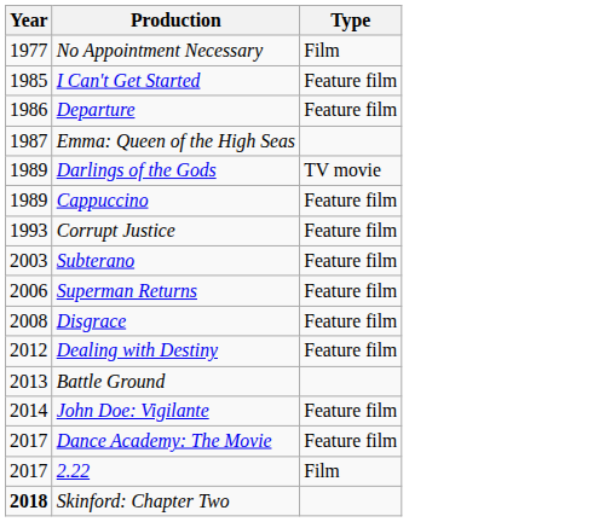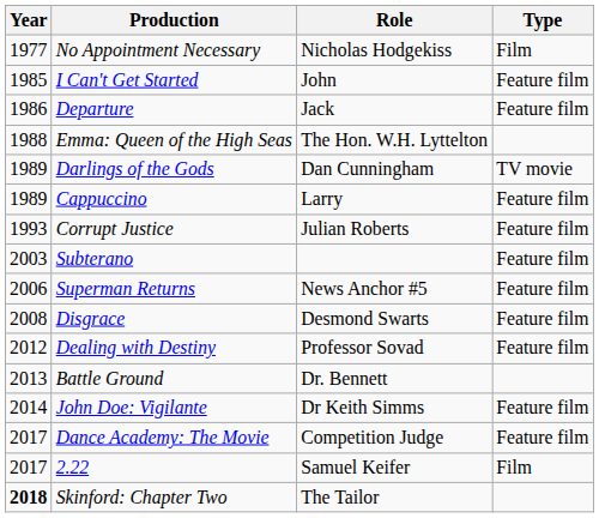+ column: Role | Nicholas Hodgekiss | John | Jack | The Hon. W.H. Lyttelton | Dan Cunningham | Larry | Julian Roberts | News Anchor #5 | Desmond Swarts | Professor Sovad | Dr. Bennett | Dr Keith Simms | Competition Judge | Samuel Keifer | The Tailor
Emma: Queen of the High Seas | Year: 1987 -> 1988
